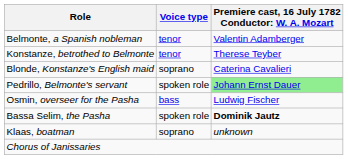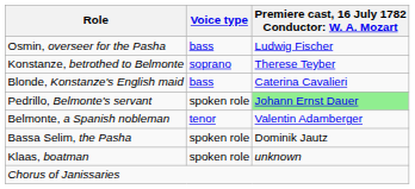rows swapped: Belmonte, a Spanish nobleman <-> Osmin, overseer for the Pasha
Konstanze, betrothed to Belmonte | Voice type: tenor -> soprano
Blonde, Konstanze's English maid | Voice type: soprano -> bass
Bassa Selim, the Pasha | column 3: bold -> normal
Klaas, boatman | Voice type: soprano -> spoken role
